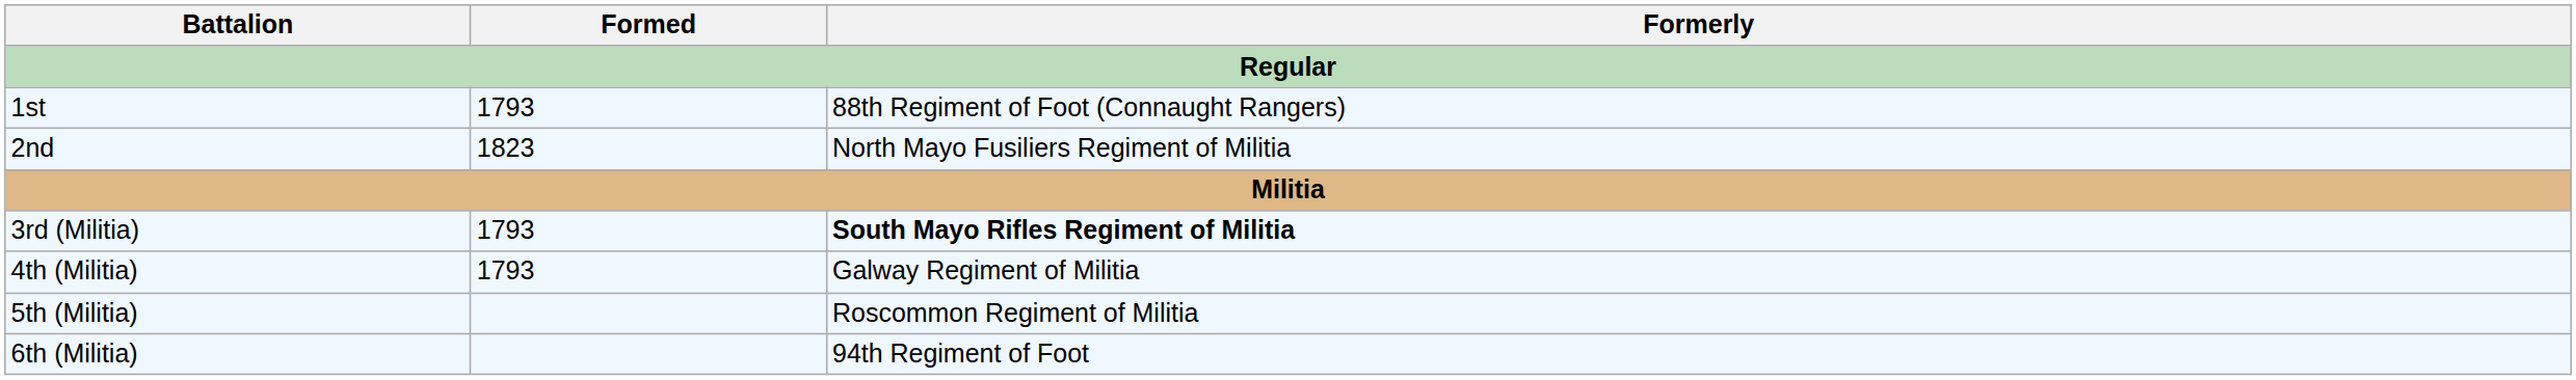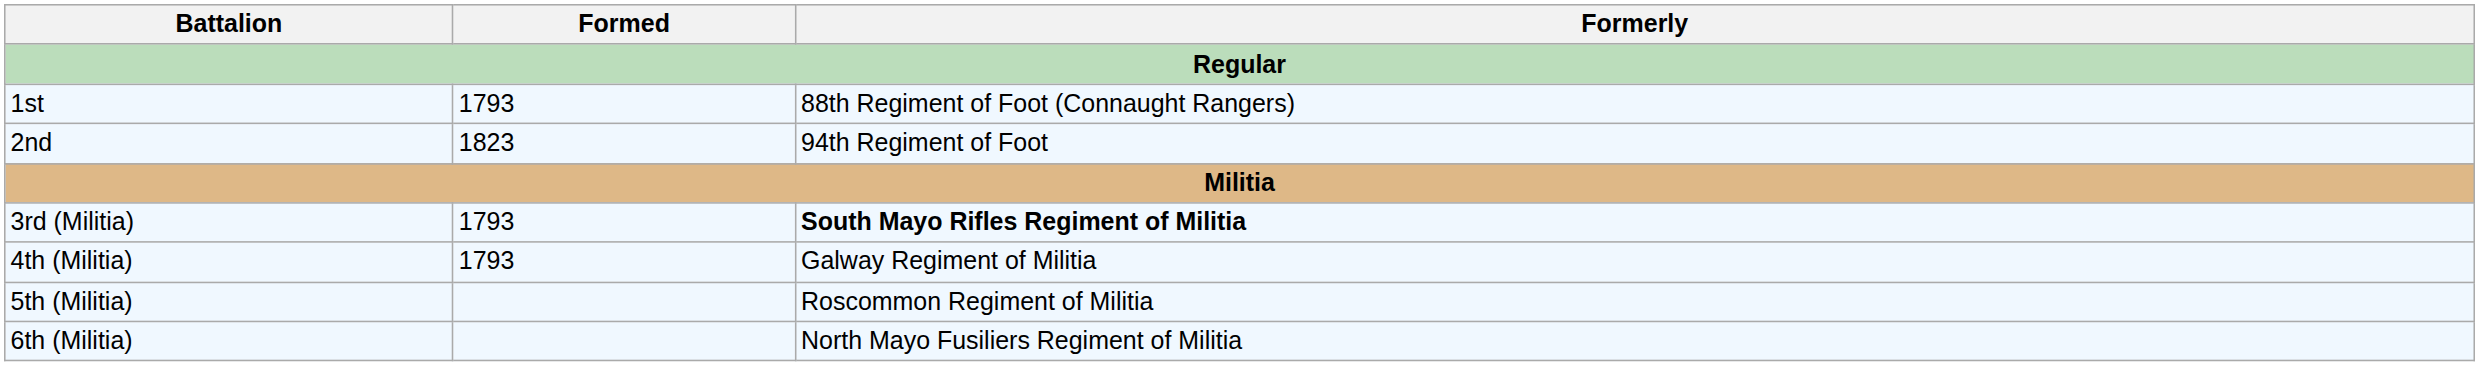2nd | Formerly: North Mayo Fusiliers Regiment of Militia -> 94th Regiment of Foot
6th (Militia) | Formerly: 94th Regiment of Foot -> North Mayo Fusiliers Regiment of Militia
